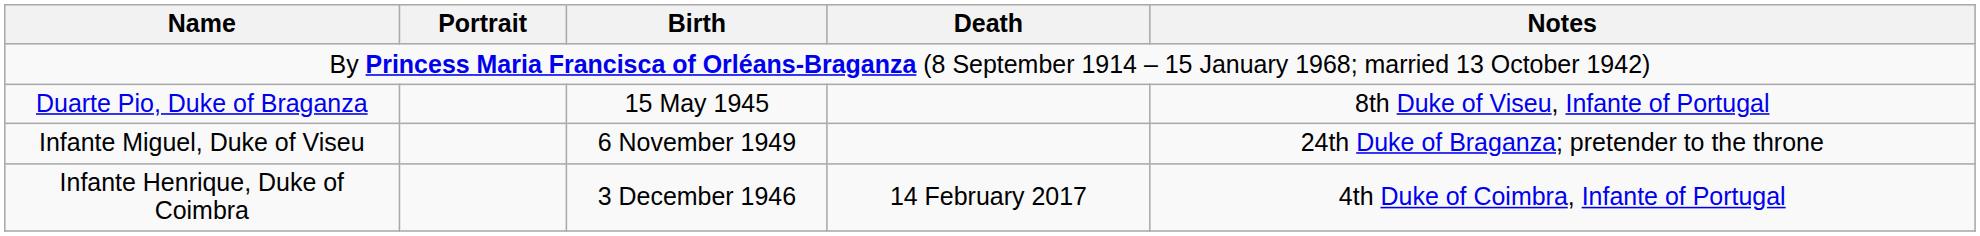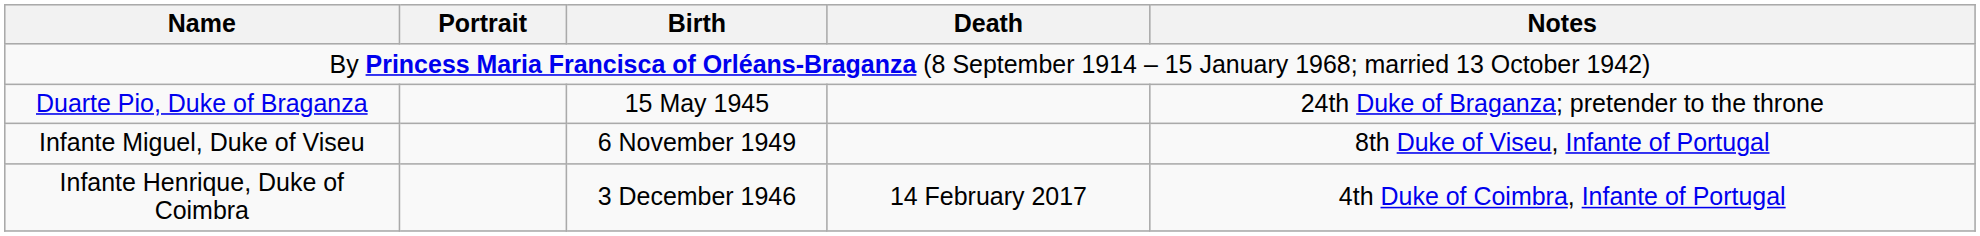Duarte Pio, Duke of Braganza | Notes: 8th Duke of Viseu, Infante of Portugal -> 24th Duke of Braganza; pretender to the throne
Infante Miguel, Duke of Viseu | Notes: 24th Duke of Braganza; pretender to the throne -> 8th Duke of Viseu, Infante of Portugal
